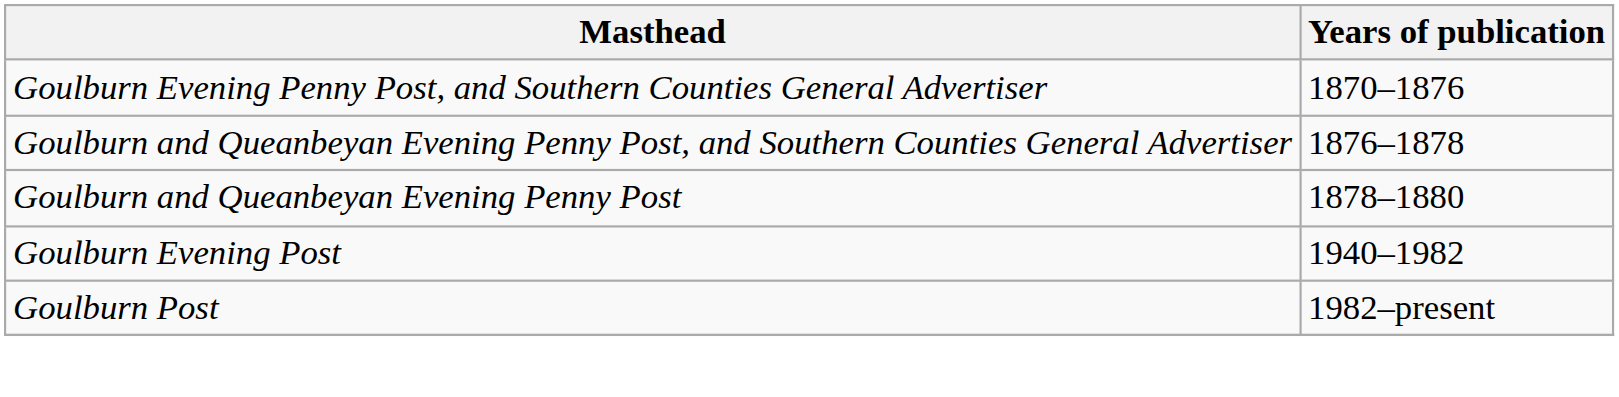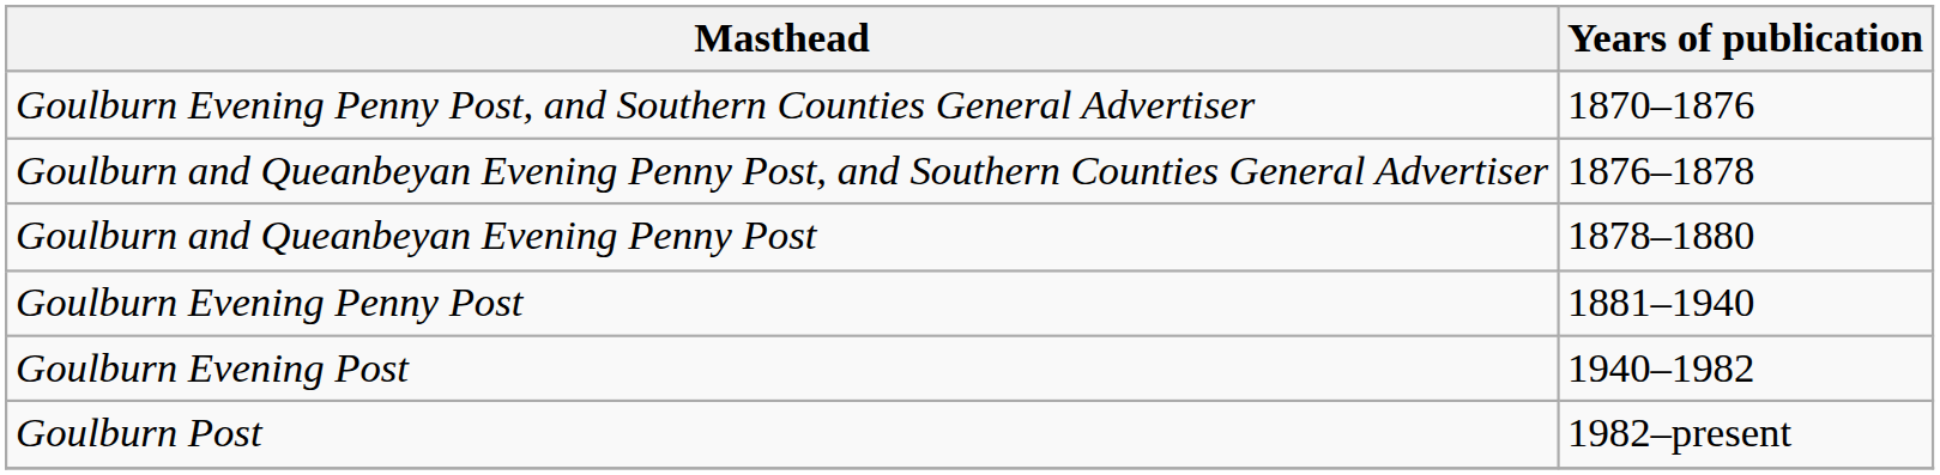+ row: Goulburn Evening Penny Post | 1881–1940
